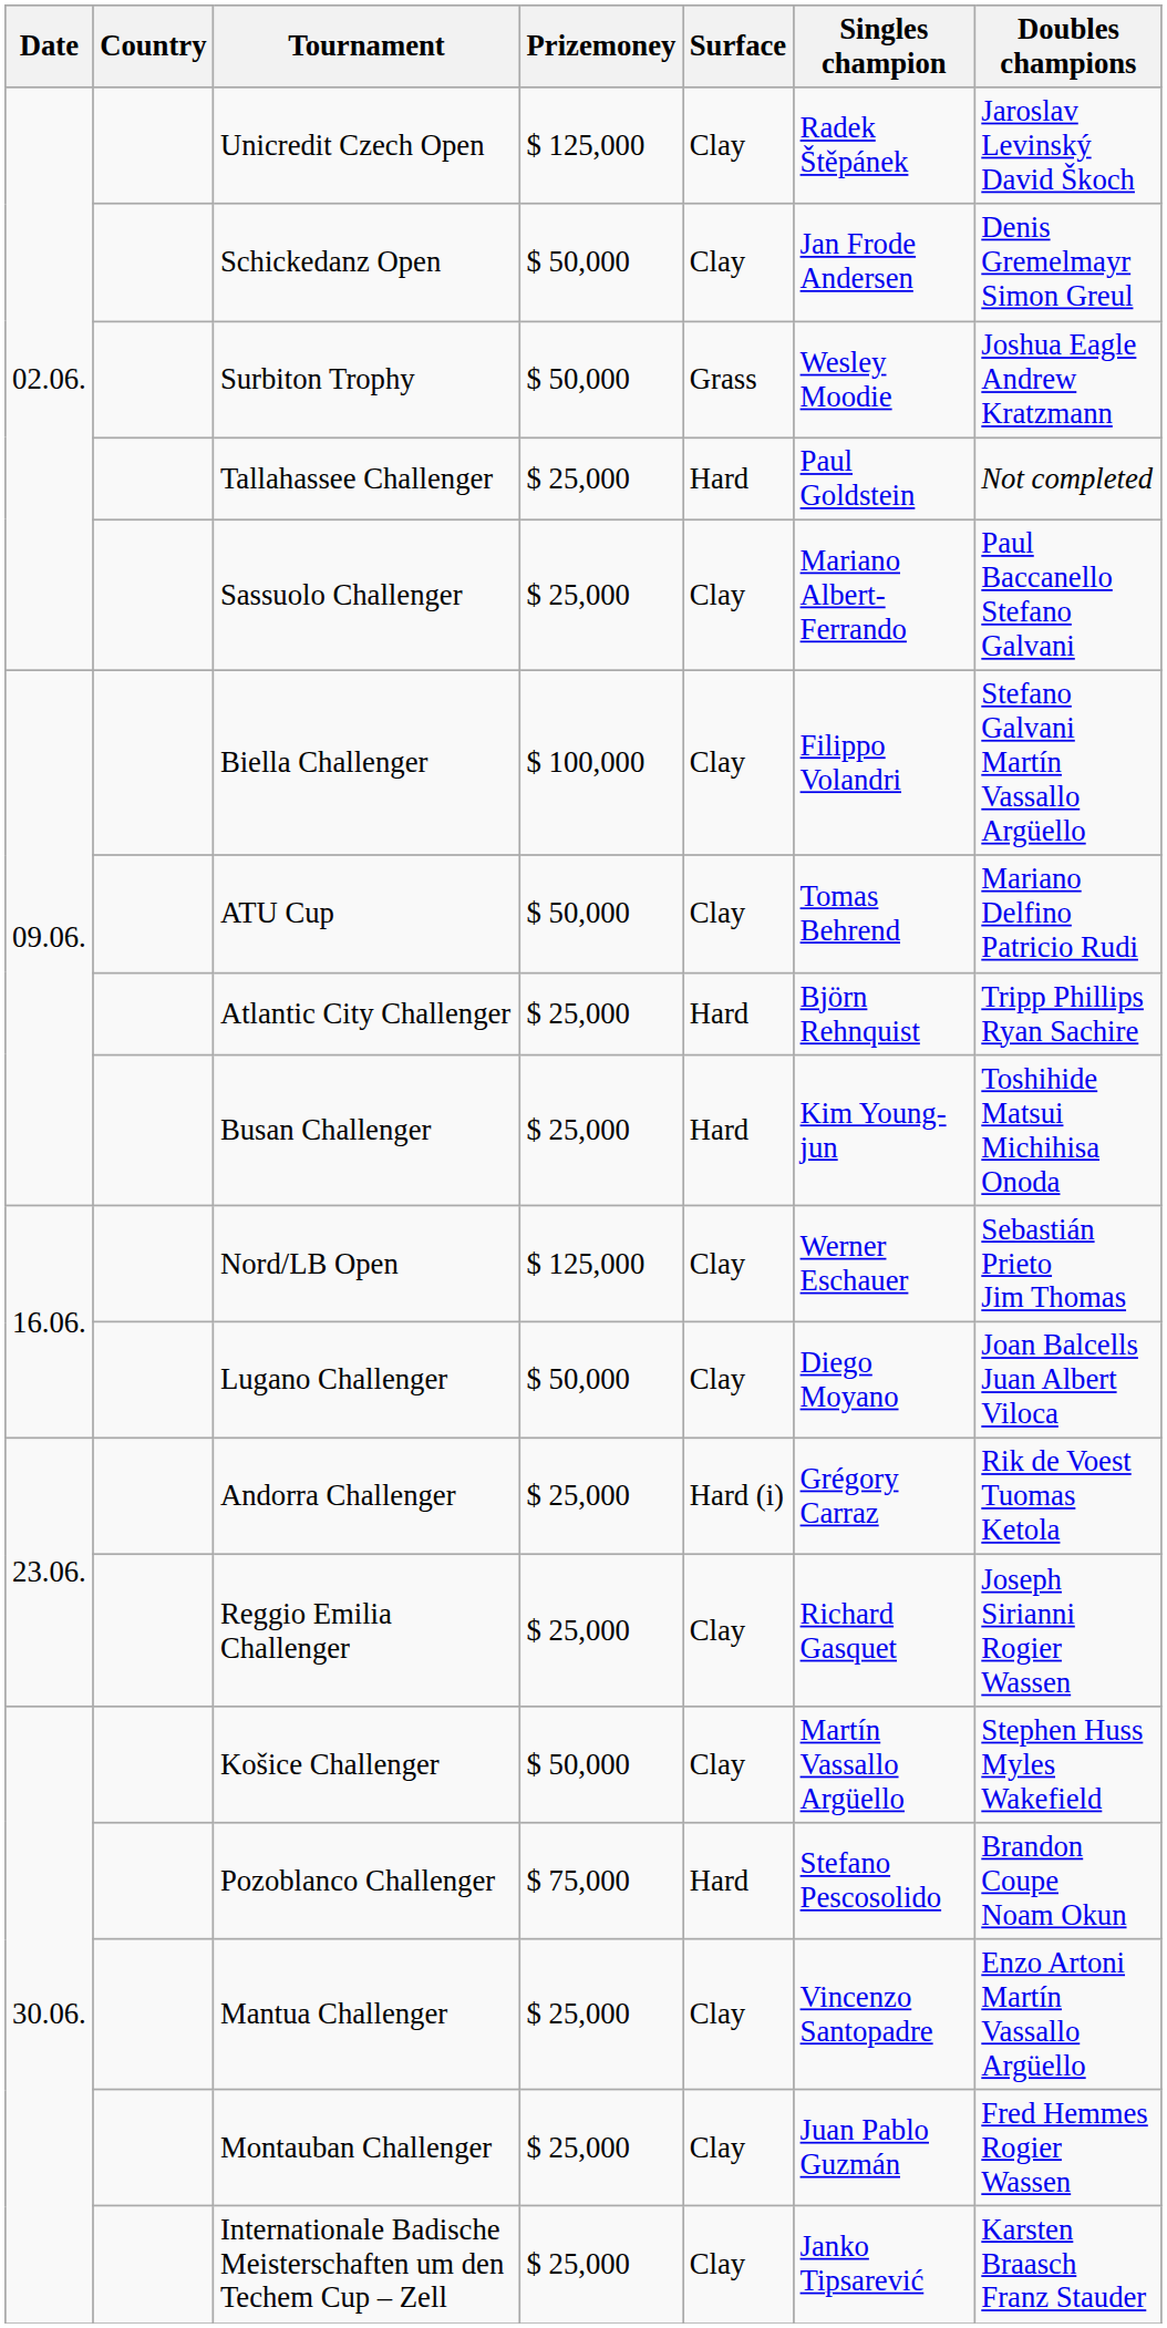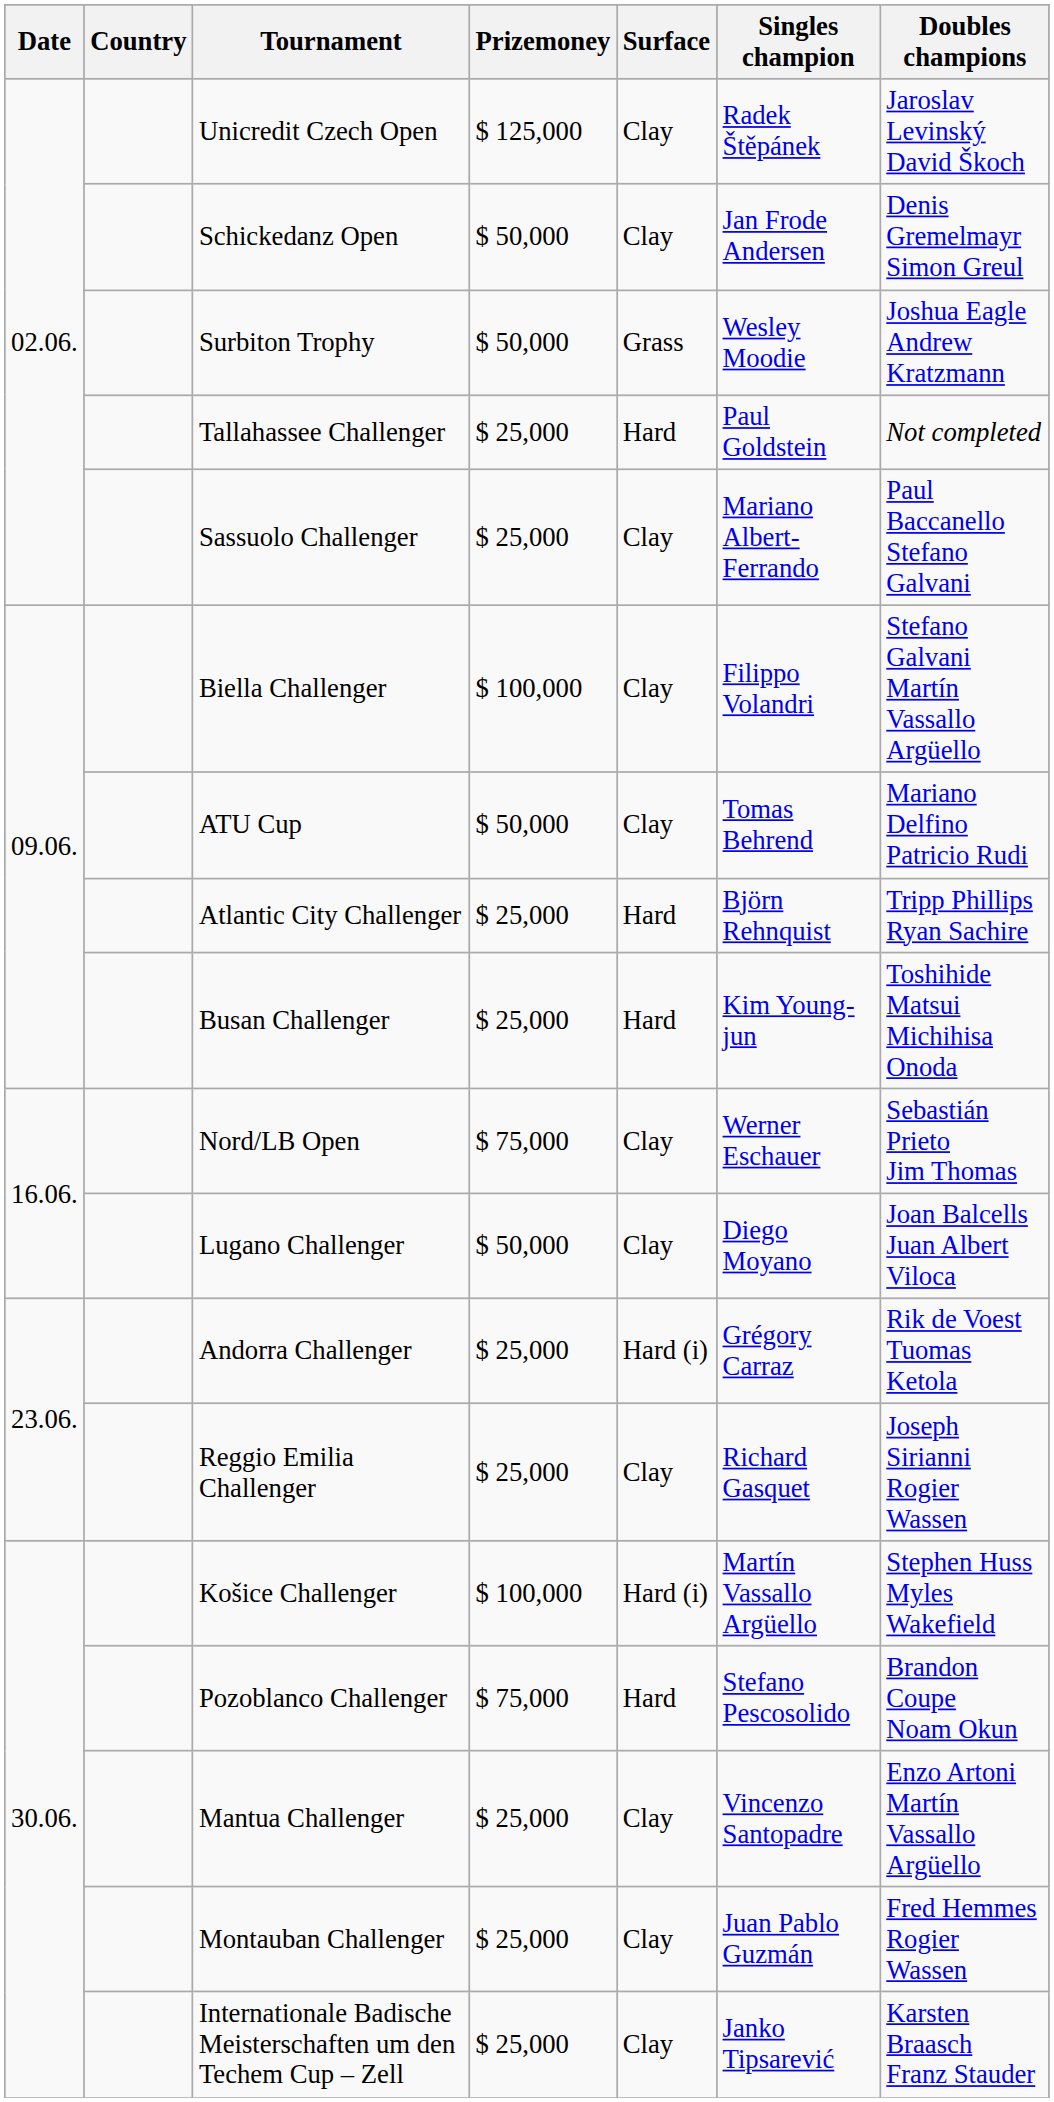Nord/LB Open | Prizemoney: $ 125,000 -> $ 75,000
Košice Challenger | Prizemoney: $ 50,000 -> $ 100,000
Košice Challenger | Surface: Clay -> Hard (i)
